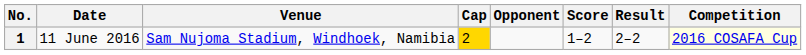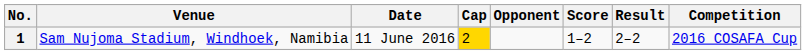columns swapped: Date <-> Venue
1 | Competition: lightyellow background -> no background
